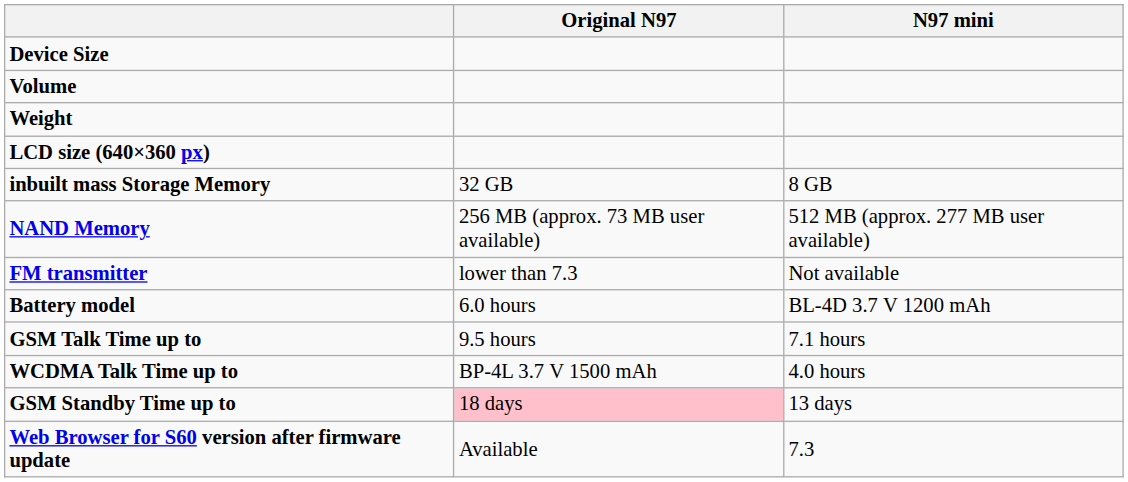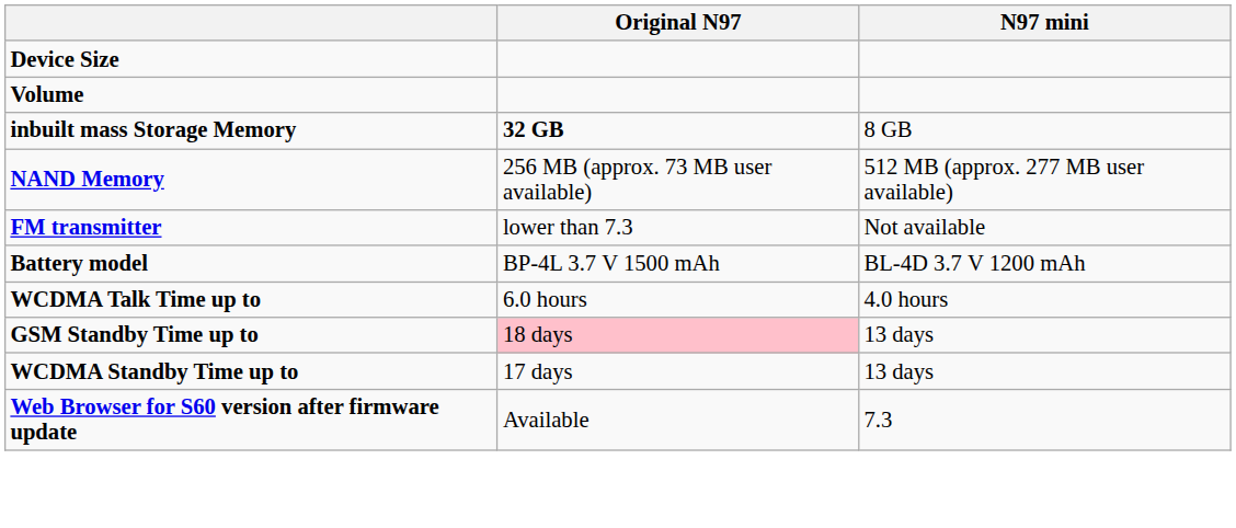- row: Weight
- row: LCD size (640×360 px)
inbuilt mass Storage Memory | Original N97: normal -> bold
Battery model | Original N97: 6.0 hours -> BP-4L 3.7 V 1500 mAh
- row: GSM Talk Time up to | 9.5 hours | 7.1 hours
WCDMA Talk Time up to | Original N97: BP-4L 3.7 V 1500 mAh -> 6.0 hours
+ row: WCDMA Standby Time up to | 17 days | 13 days
